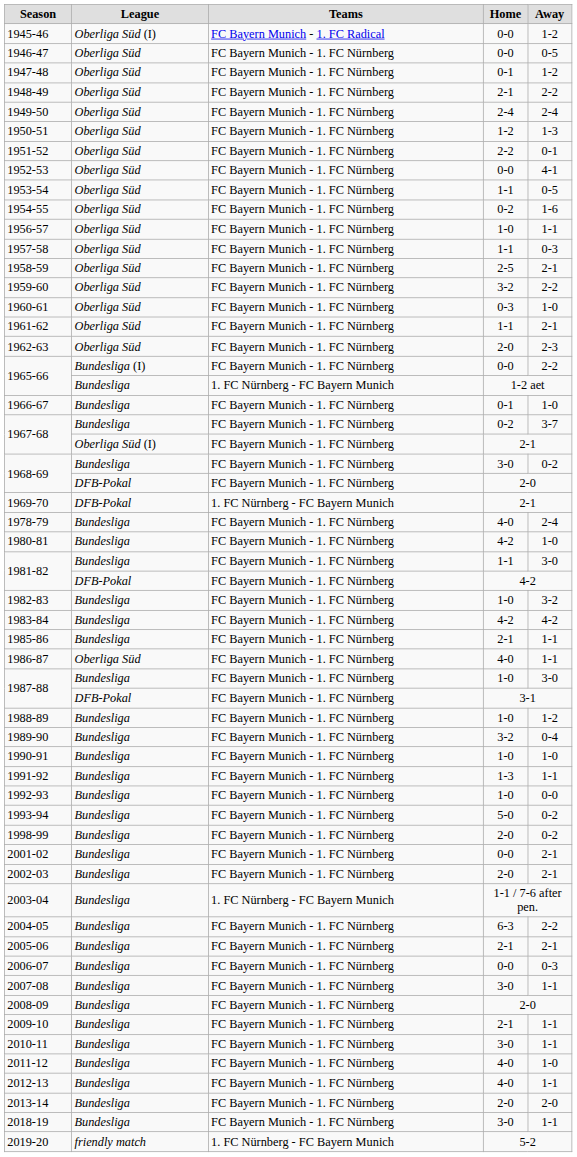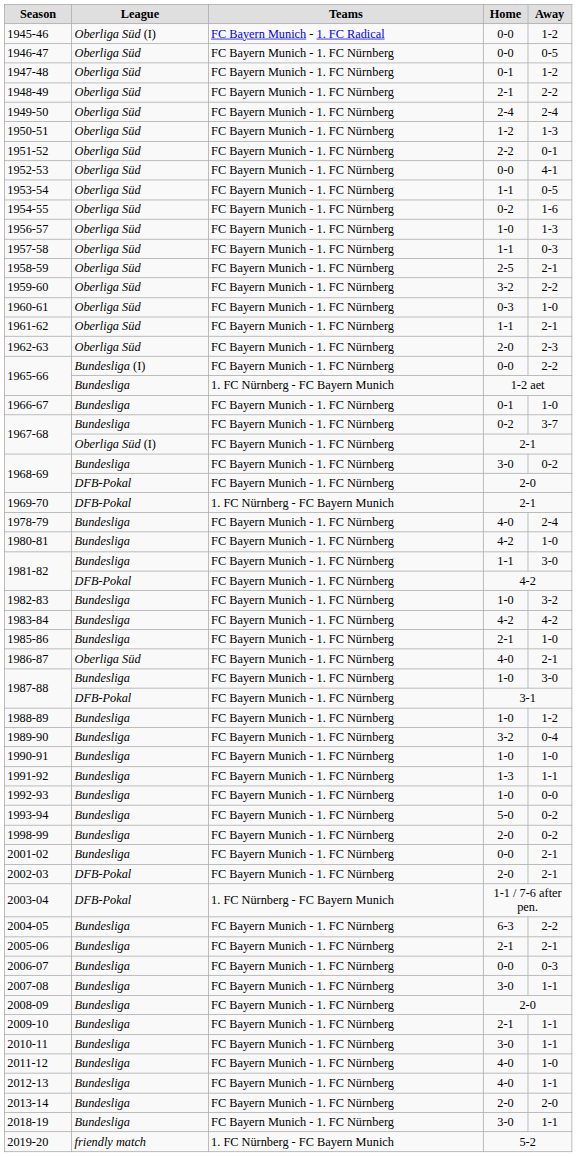1956-57 | Away: 1-1 -> 1-3
1985-86 | Away: 1-1 -> 1-0
1986-87 | Away: 1-1 -> 2-1
2002-03 | League: Bundesliga -> DFB-Pokal
2003-04 | League: Bundesliga -> DFB-Pokal
